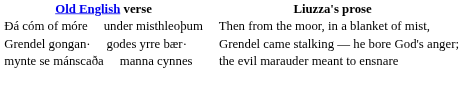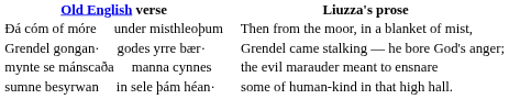+ row: sumne besyrwan in sele þám héan· | some of human-kind in that high hall.
